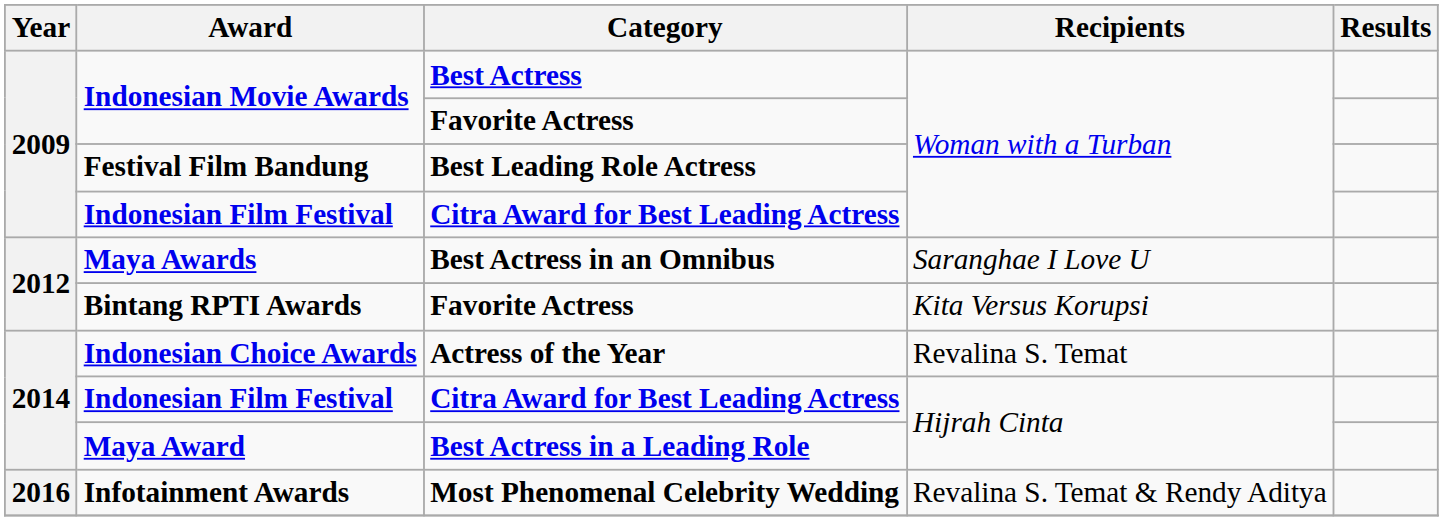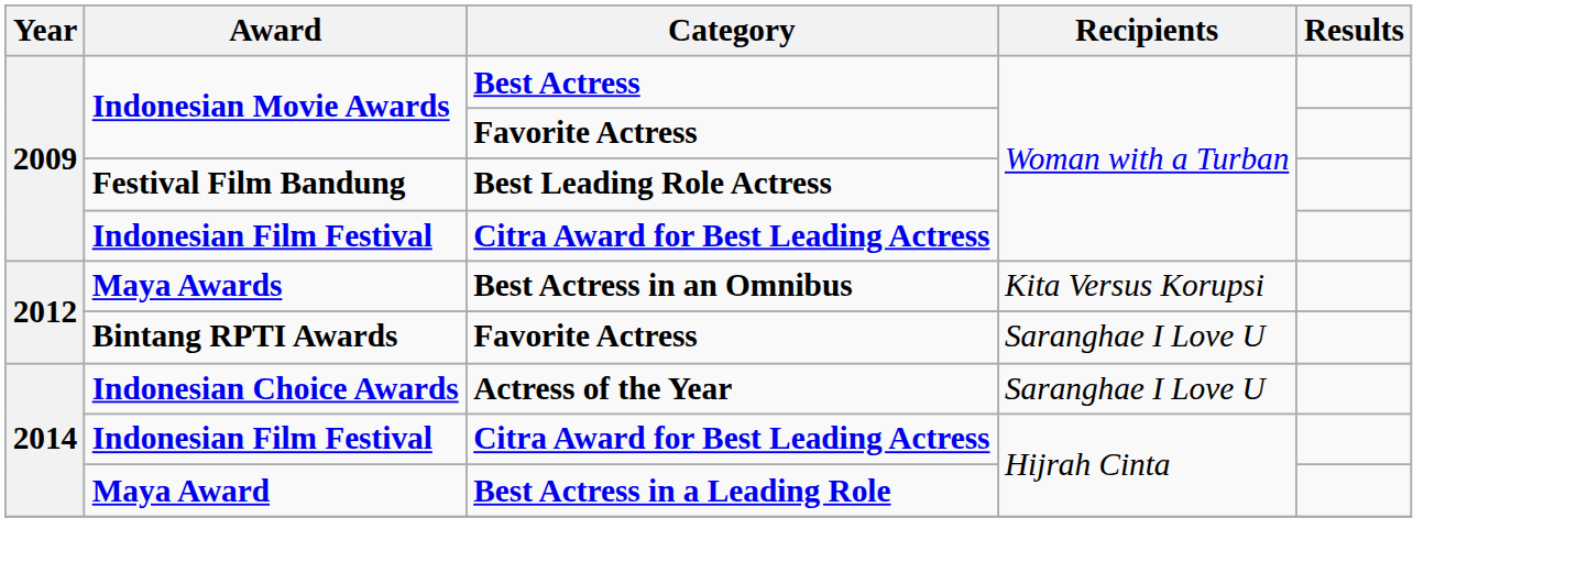Maya Awards | Recipients: Saranghae I Love U -> Kita Versus Korupsi
Bintang RPTI Awards | Recipients: Kita Versus Korupsi -> Saranghae I Love U
Indonesian Choice Awards | Recipients: Revalina S. Temat -> Saranghae I Love U
- row: 2016 | Infotainment Awards | Most Phenomenal Celebrity Wedding | Revalina S. Temat & Rendy Aditya
